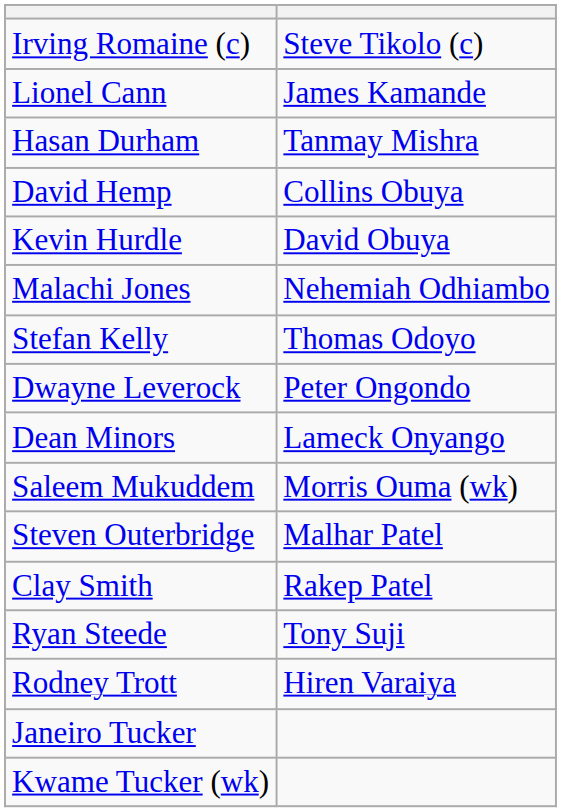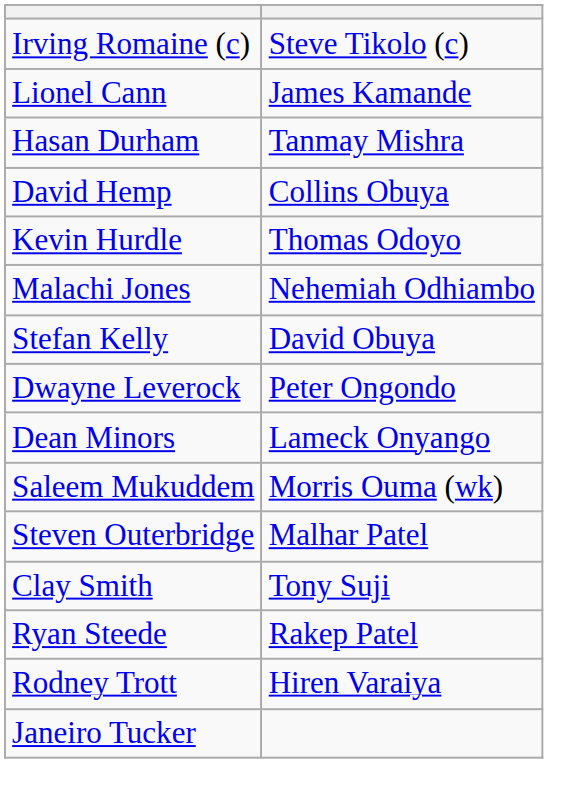Kevin Hurdle | column 2: David Obuya -> Thomas Odoyo
Stefan Kelly | column 2: Thomas Odoyo -> David Obuya
Clay Smith | column 2: Rakep Patel -> Tony Suji
Ryan Steede | column 2: Tony Suji -> Rakep Patel
- row: Kwame Tucker (wk)
